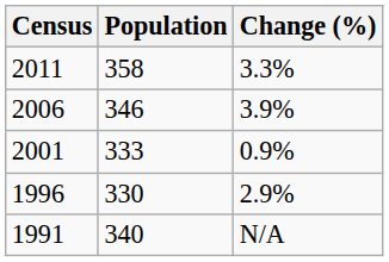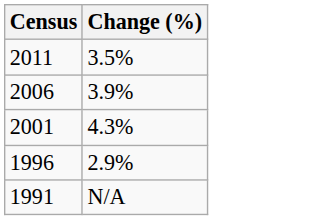- column: Population | 358 | 346 | 333 | 330 | 340
2011 | Change (%): 3.3% -> 3.5%
2001 | Change (%): 0.9% -> 4.3%
